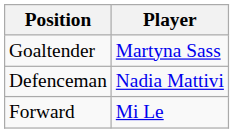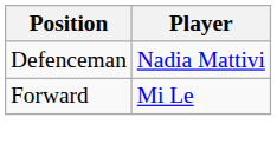- row: Goaltender | Martyna Sass
